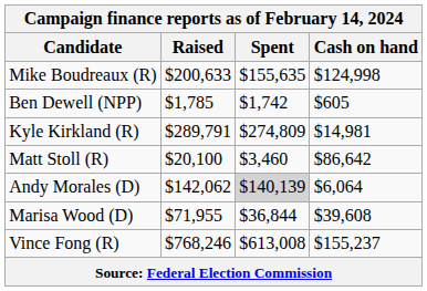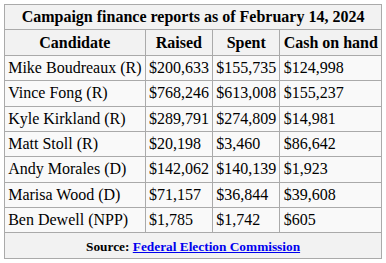Mike Boudreaux (R) | Spent: $155,635 -> $155,735
rows swapped: Vince Fong (R) <-> Ben Dewell (NPP)
Matt Stoll (R) | Raised: $20,100 -> $20,198
Andy Morales (D) | Spent: lightgrey background -> no background
Andy Morales (D) | Cash on hand: $6,064 -> $1,923
Marisa Wood (D) | Raised: $71,955 -> $71,157
